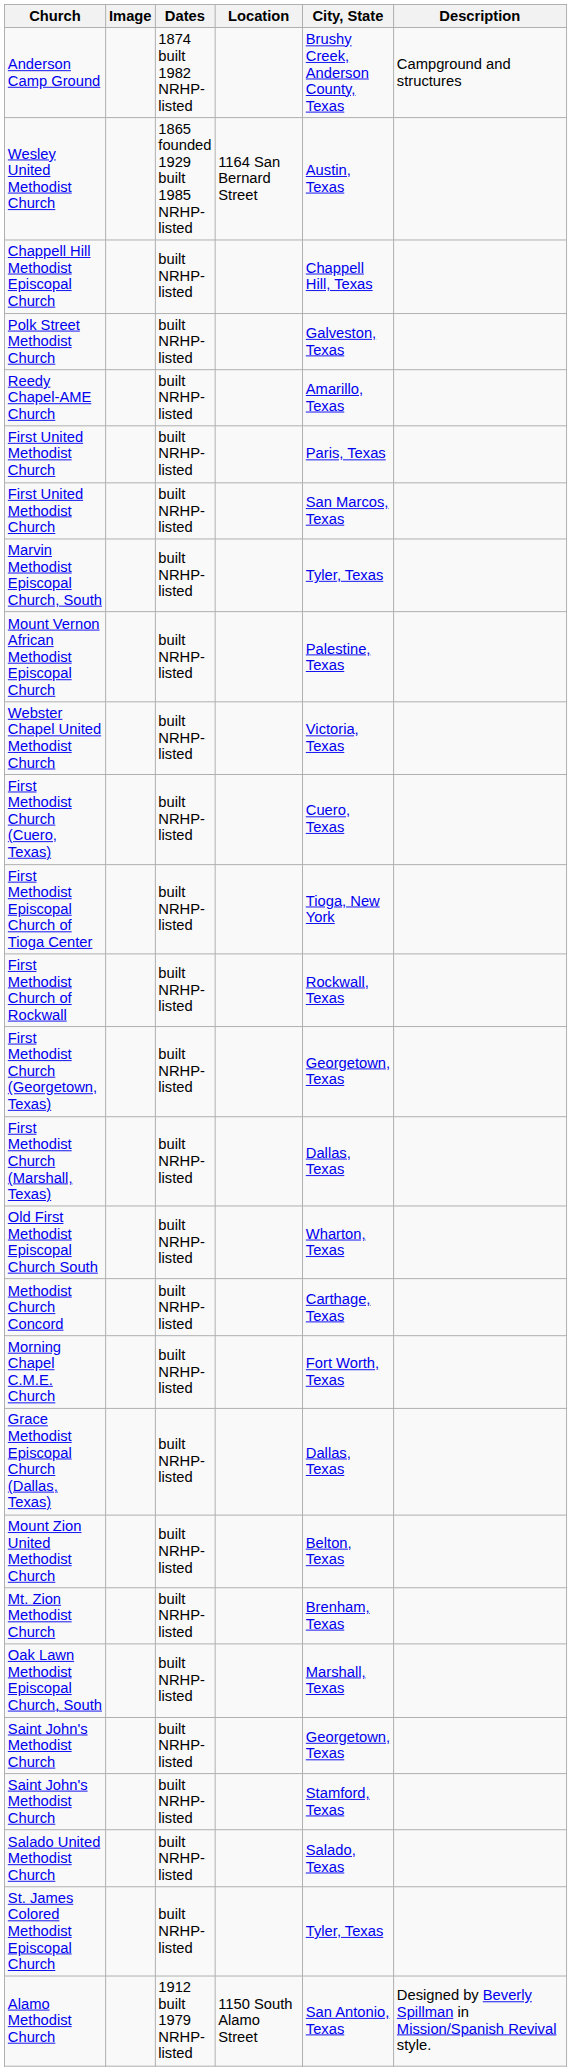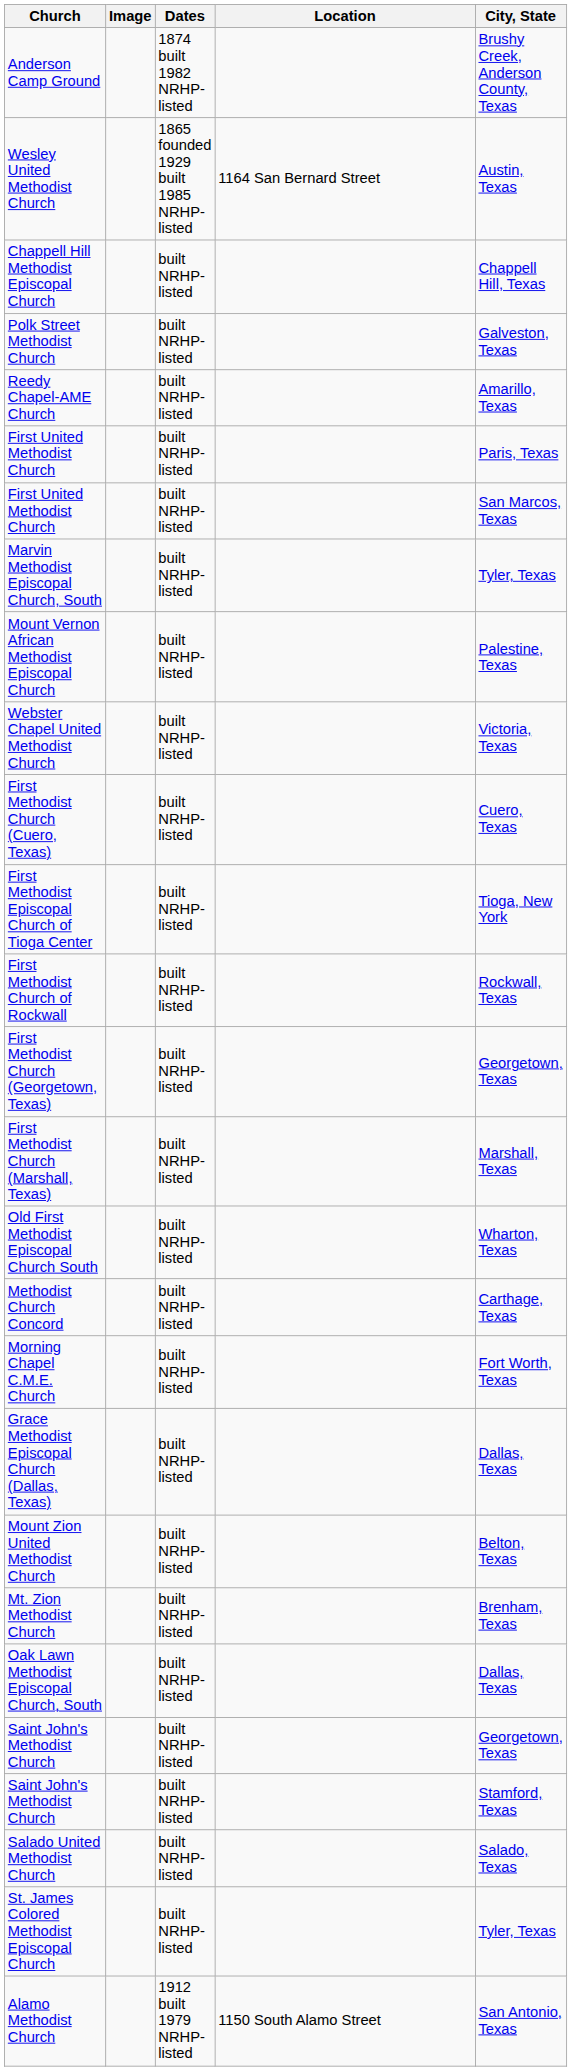- column: Description | Campground and structures | Designed by Beverly Spillman in Mission/Spanish Revival style.
First Methodist Church (Marshall, Texas) | City, State: Dallas, Texas -> Marshall, Texas
Oak Lawn Methodist Episcopal Church, South | City, State: Marshall, Texas -> Dallas, Texas
